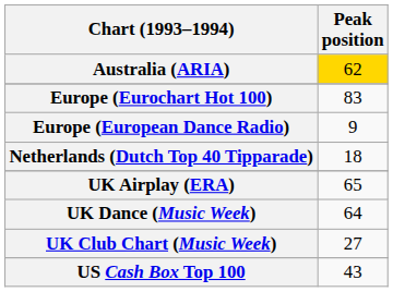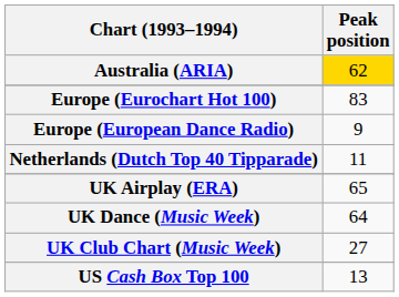Netherlands (Dutch Top 40 Tipparade) | Peak position: 18 -> 11
US Cash Box Top 100 | Peak position: 43 -> 13
